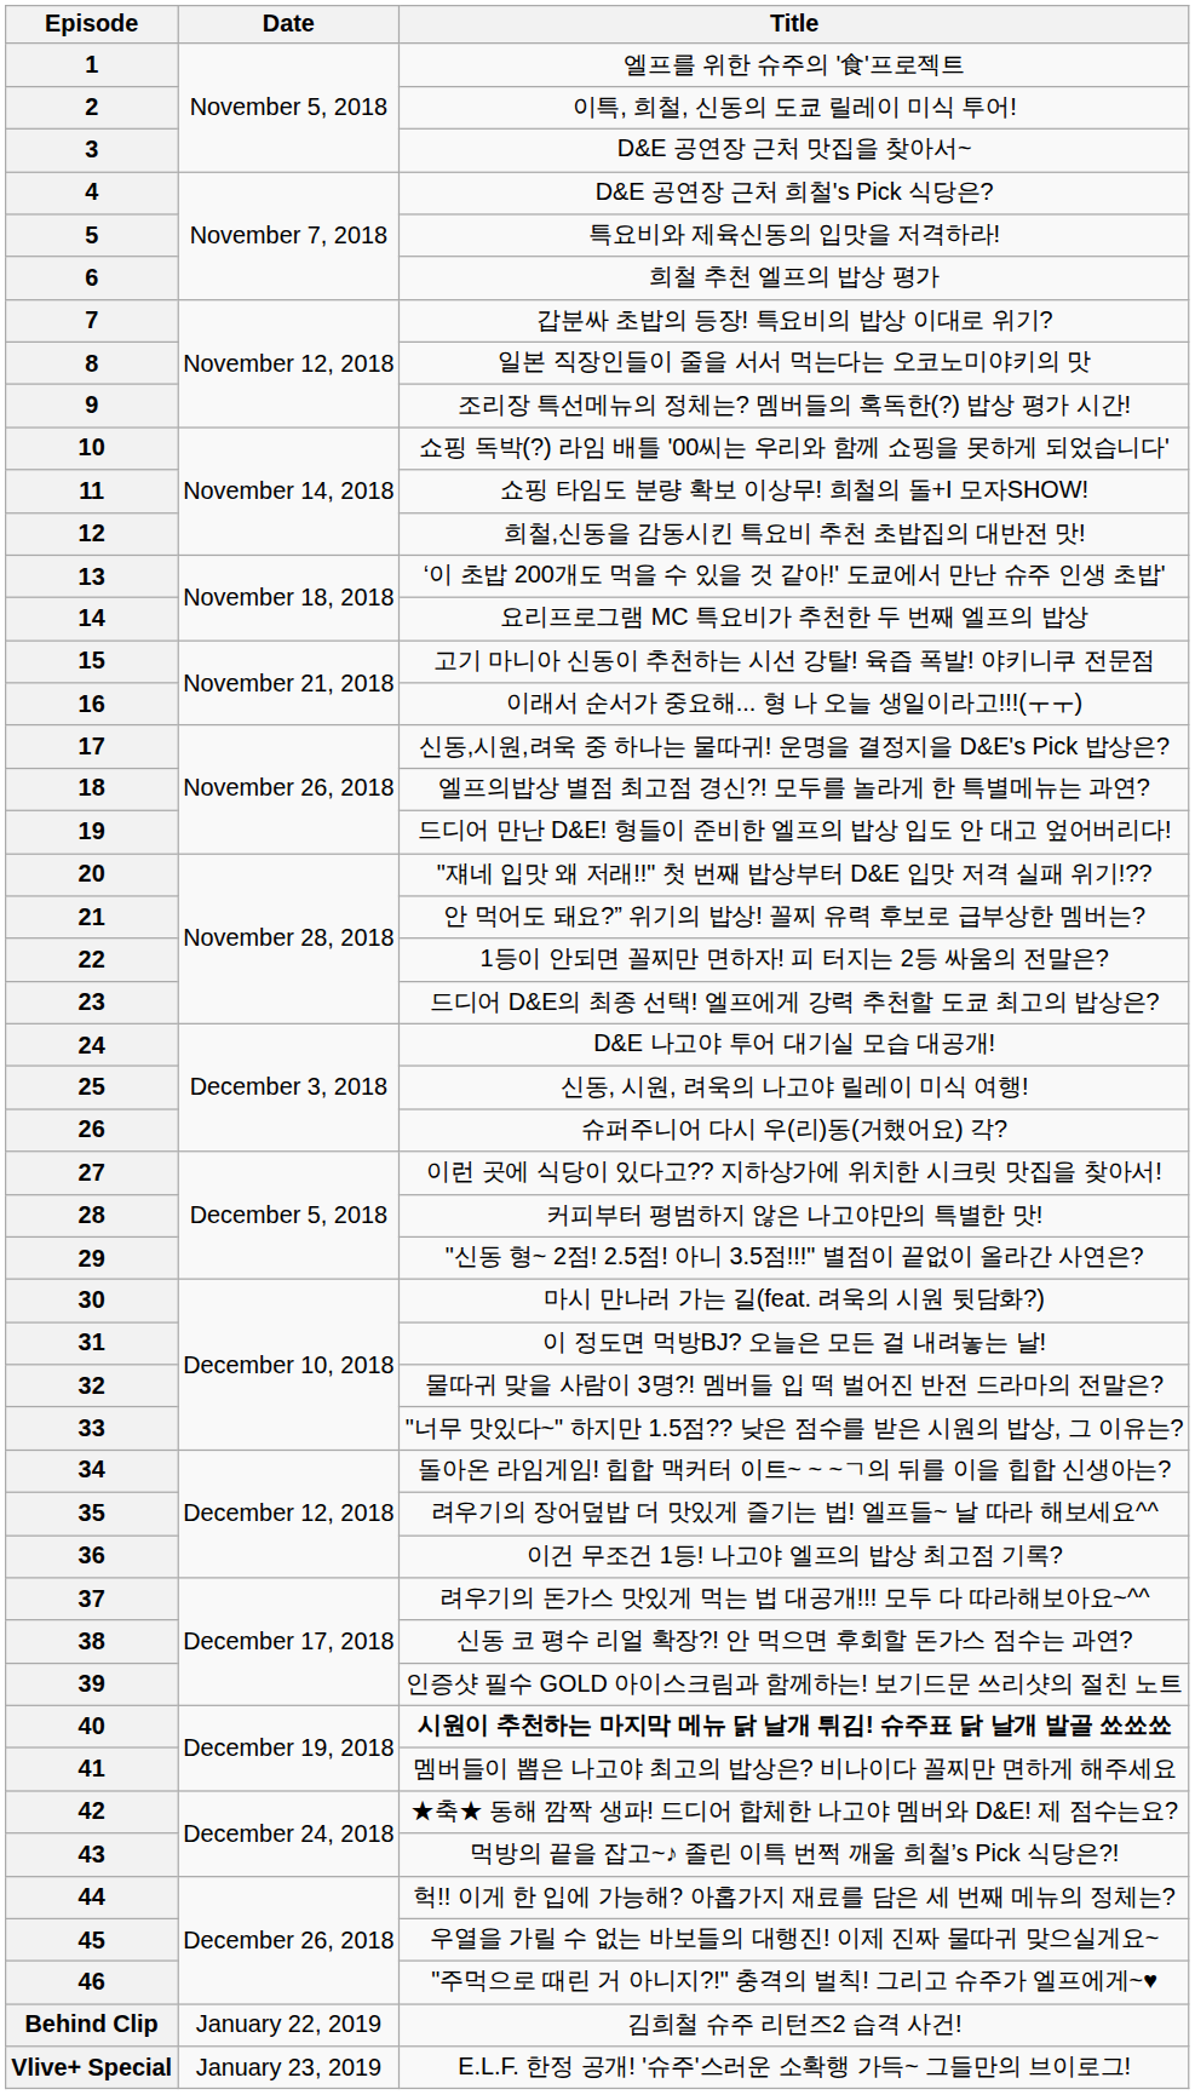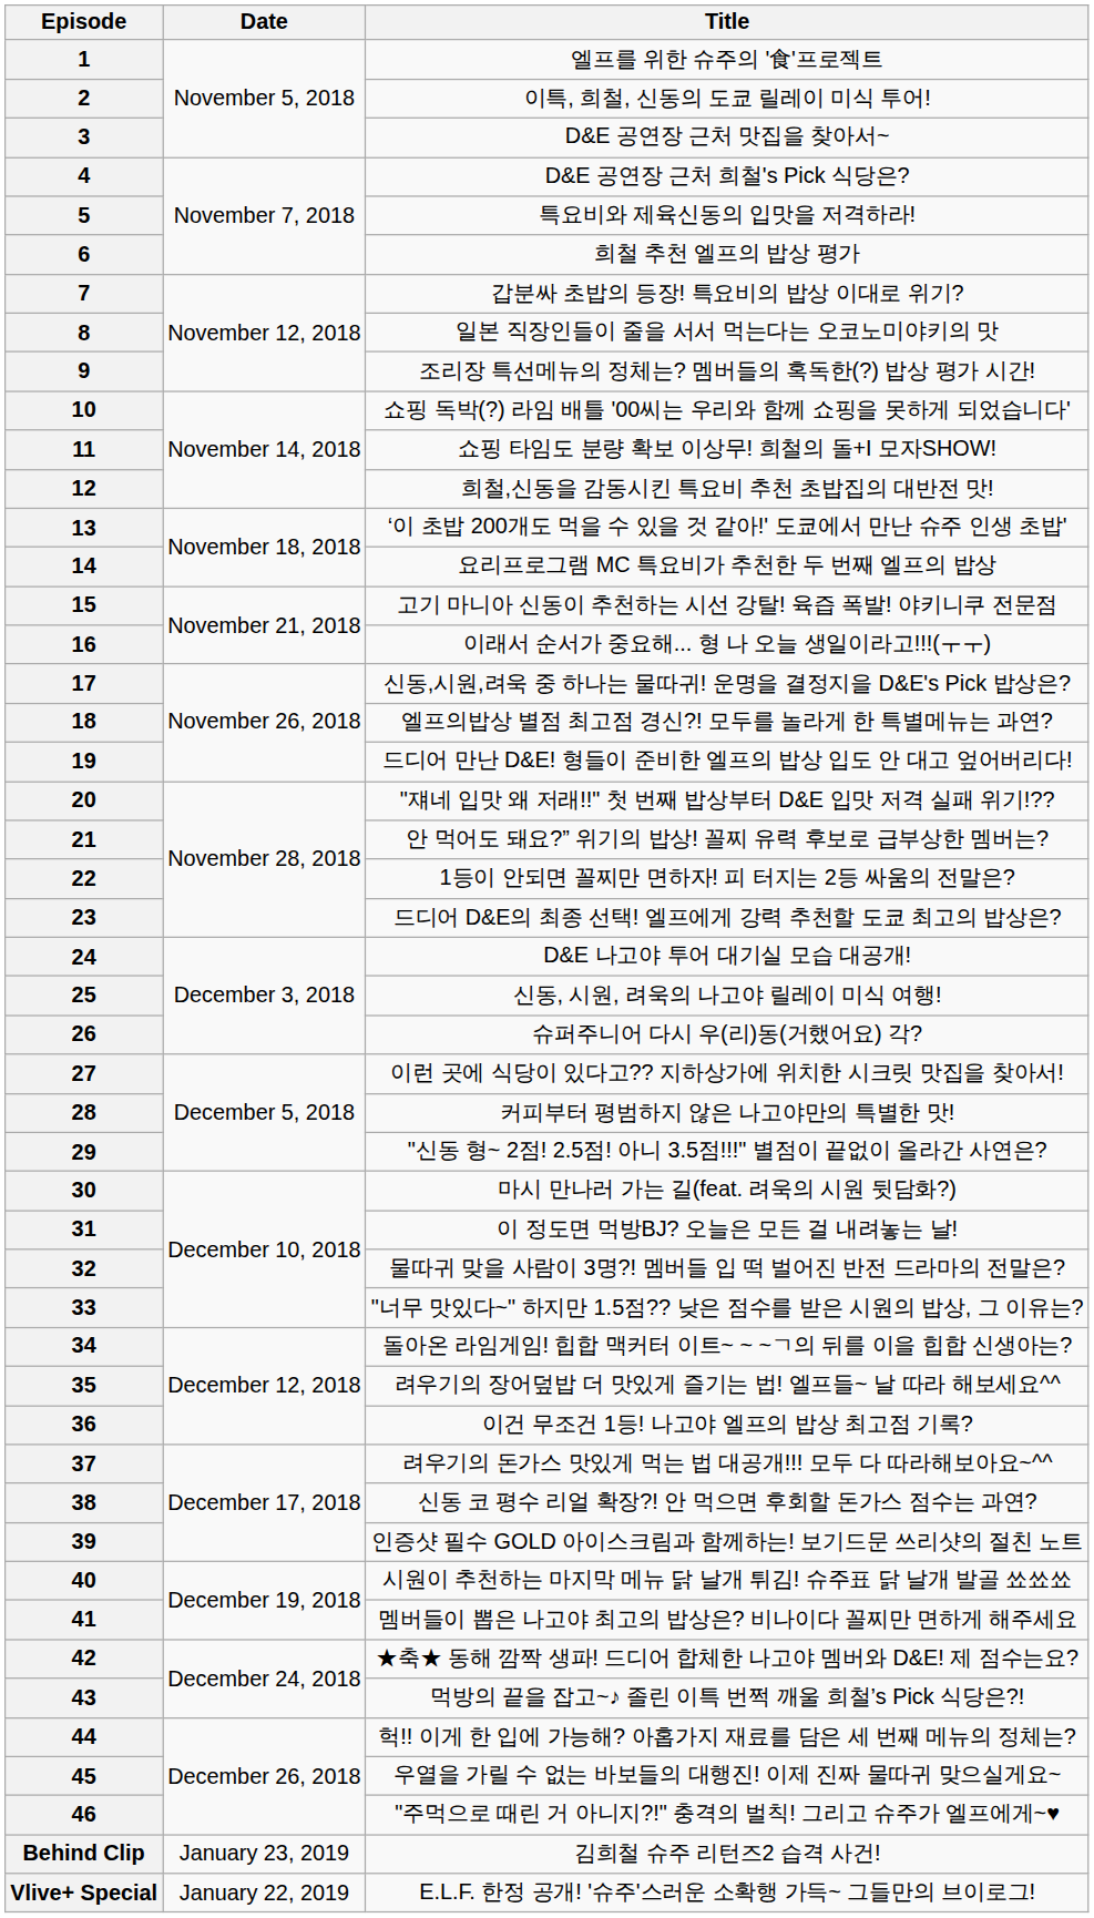40 | Title: bold -> normal
Behind Clip | Date: January 22, 2019 -> January 23, 2019
Vlive+ Special | Date: January 23, 2019 -> January 22, 2019
